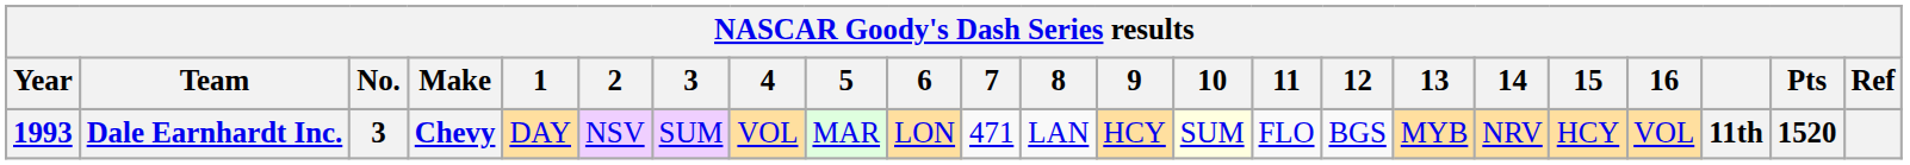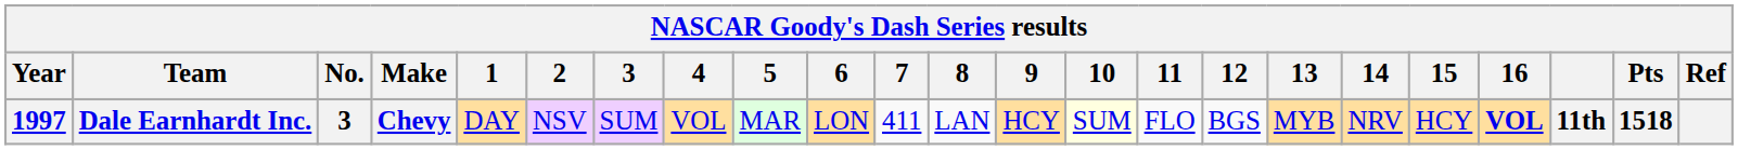Dale Earnhardt Inc. | Year: 1993 -> 1997
Dale Earnhardt Inc. | 7: 471 -> 411
Dale Earnhardt Inc. | 16: normal -> bold
Dale Earnhardt Inc. | Pts: 1520 -> 1518
